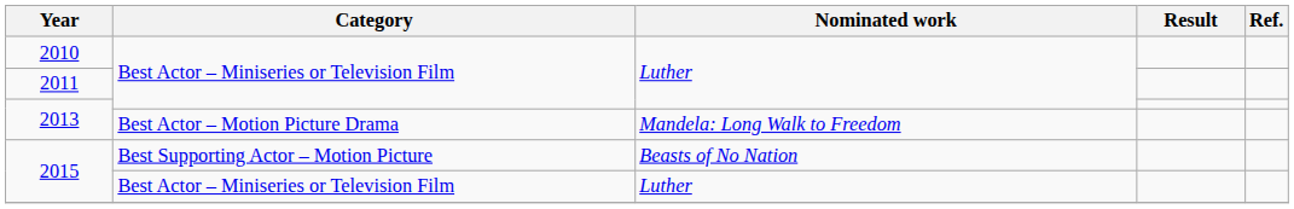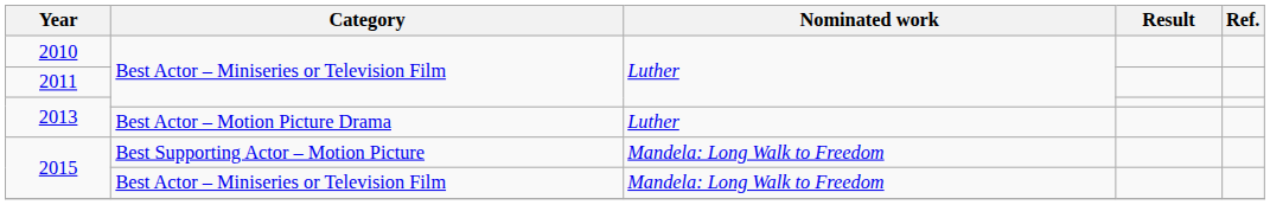2013 / Best Actor – Motion Picture Drama | Nominated work: Mandela: Long Walk to Freedom -> Luther
2015 / Best Supporting Actor – Motion Picture | Nominated work: Beasts of No Nation -> Mandela: Long Walk to Freedom
2015 / Best Actor – Miniseries or Television Film | Nominated work: Luther -> Mandela: Long Walk to Freedom
